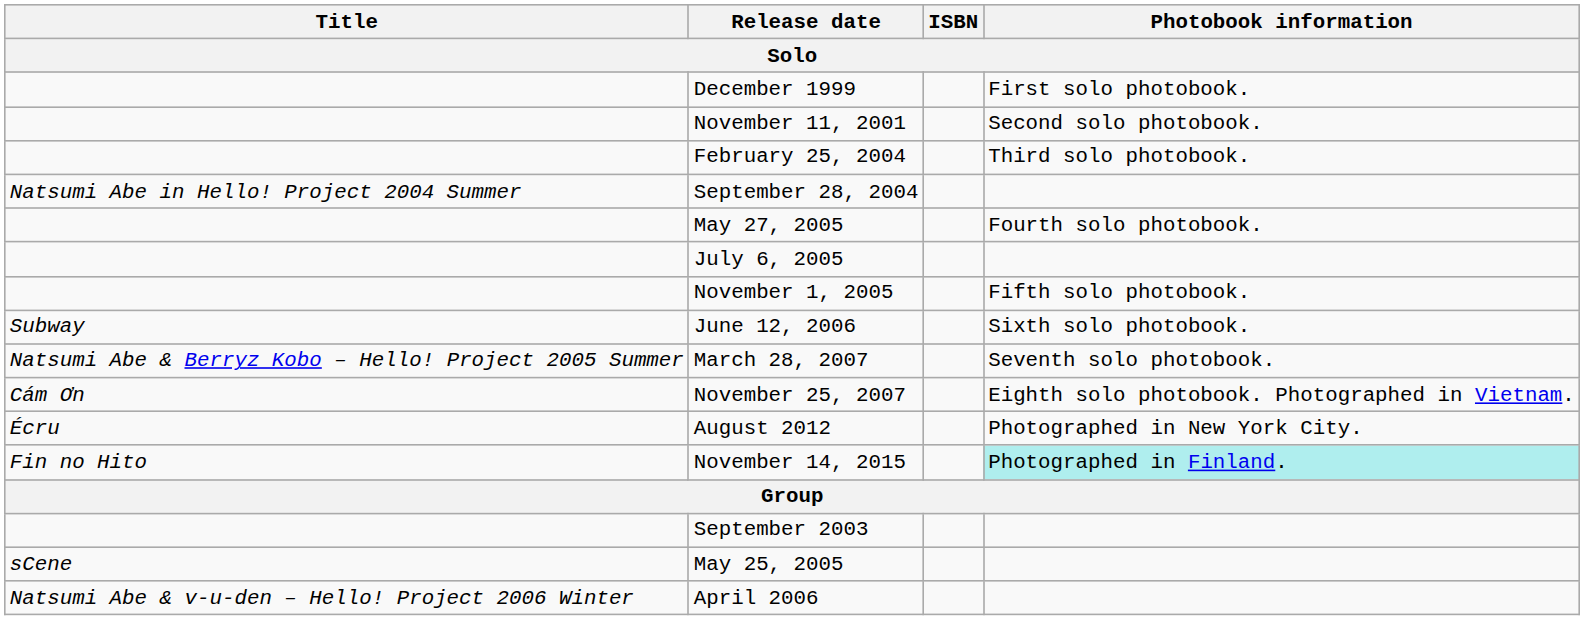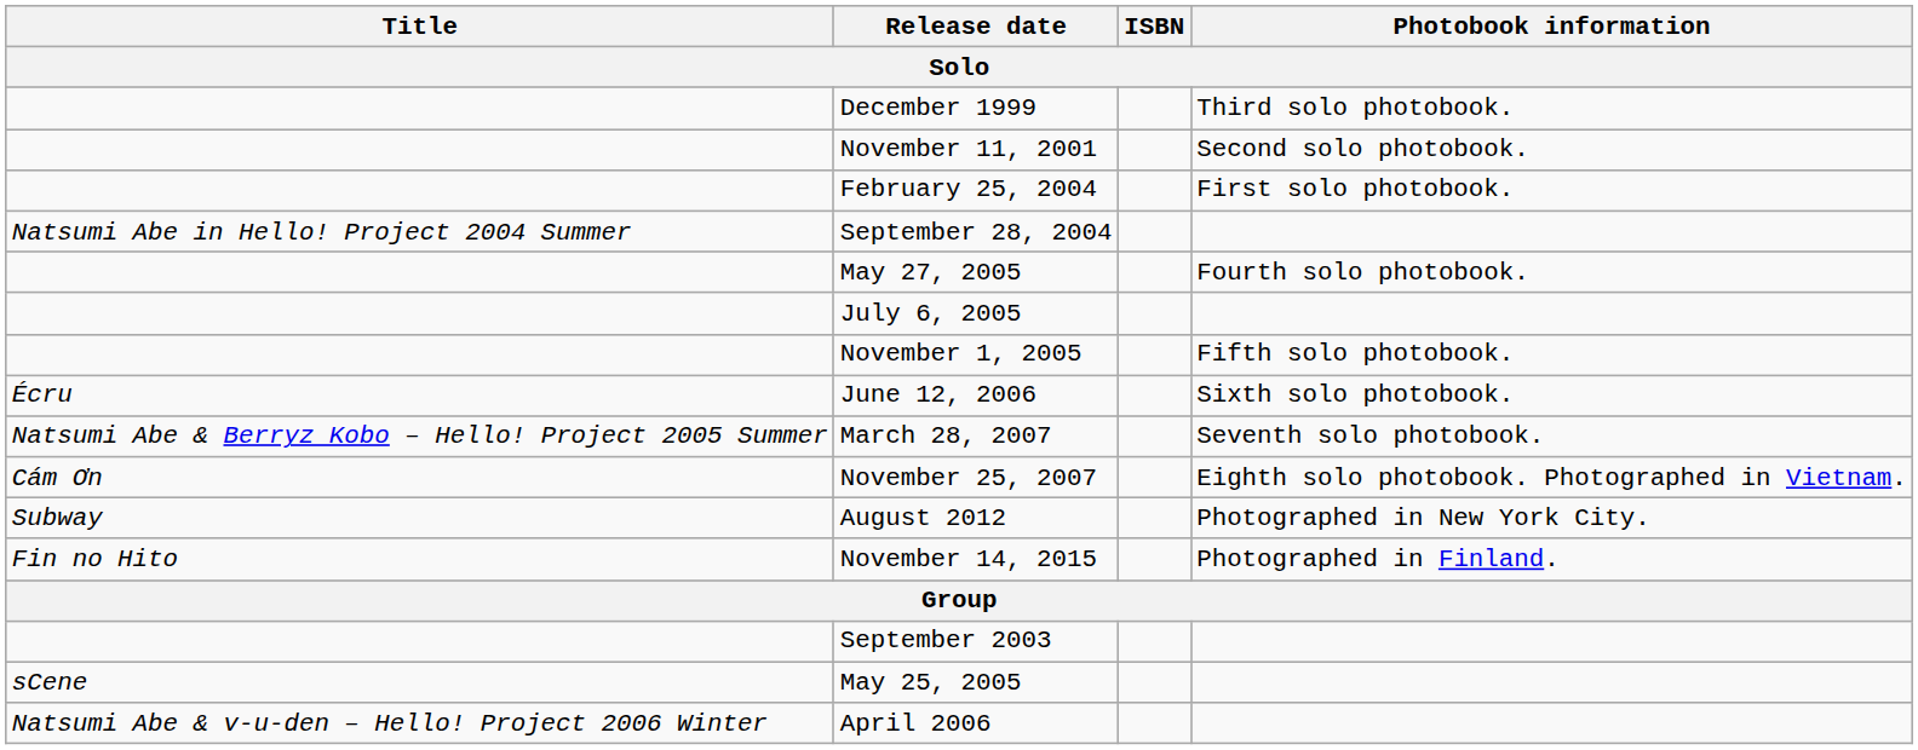December 1999 | Photobook information: First solo photobook. -> Third solo photobook.
February 25, 2004 | Photobook information: Third solo photobook. -> First solo photobook.
June 12, 2006 | Title: Subway -> Écru
August 2012 | Title: Écru -> Subway
November 14, 2015 | Photobook information: paleturquoise background -> no background
